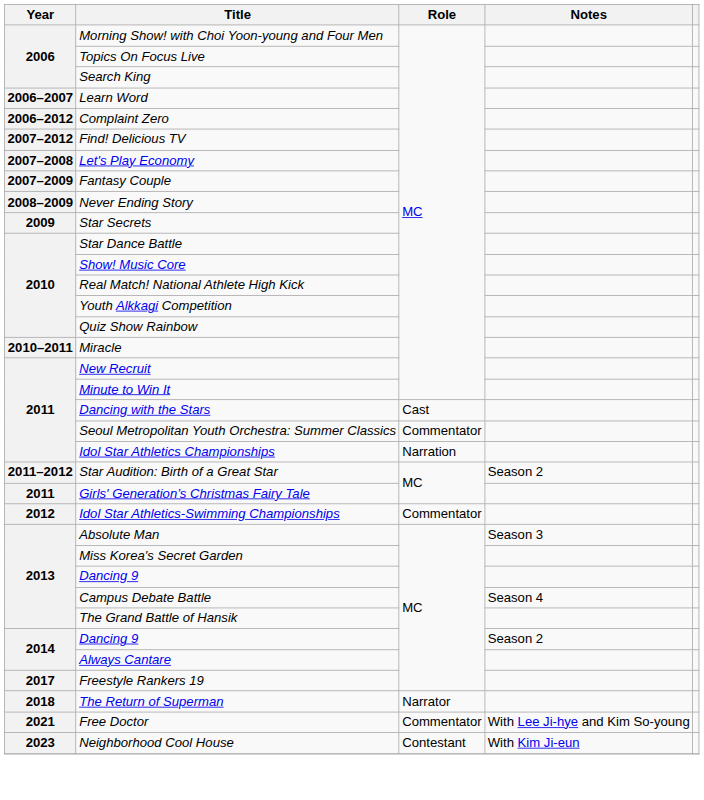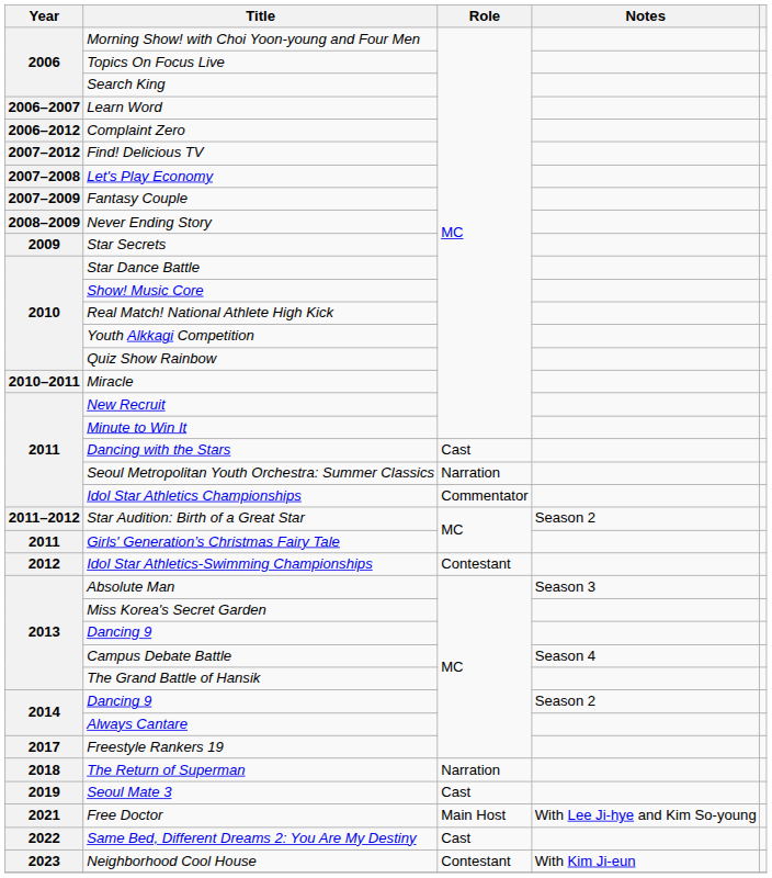Seoul Metropolitan Youth Orchestra: Summer Classics | Role: Commentator -> Narration
Idol Star Athletics Championships | Role: Narration -> Commentator
Idol Star Athletics-Swimming Championships | Role: Commentator -> Contestant
The Return of Superman | Role: Narrator -> Narration
+ row: 2019 | Seoul Mate 3 | Cast
Free Doctor | Role: Commentator -> Main Host
+ row: 2022 | Same Bed, Different Dreams 2: You Are My Destiny | Cast
